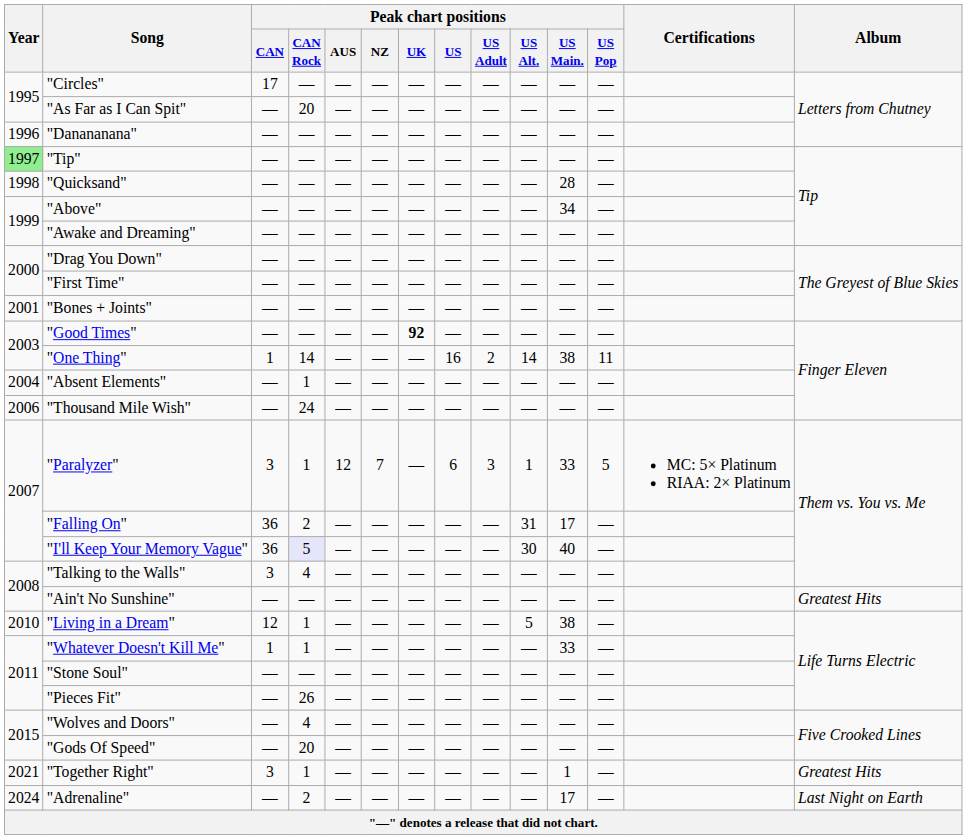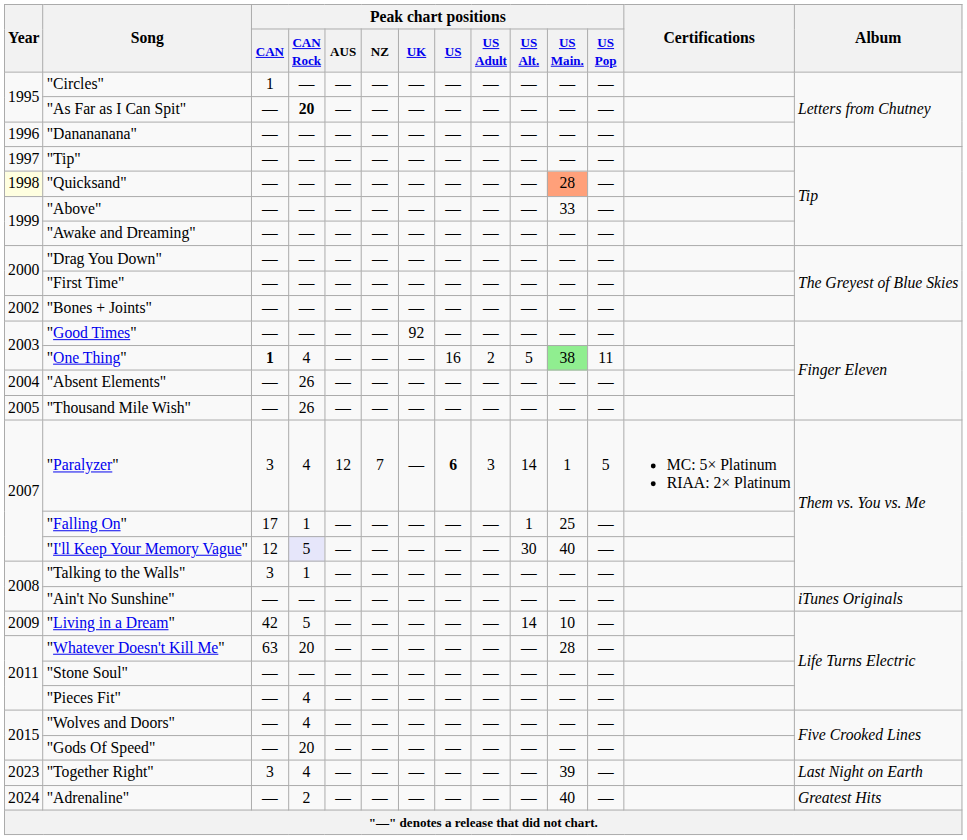"Circles" | Peak chart positions / CAN: 17 -> 1
"As Far as I Can Spit" | Peak chart positions / CAN Rock: normal -> bold
"Tip" | Year: lightgreen background -> no background
"Quicksand" | Year: no background -> lightyellow background
"Quicksand" | Peak chart positions / US Main.: no background -> lightsalmon background
"Above" | Peak chart positions / US Main.: 34 -> 33
"Bones + Joints" | Year: 2001 -> 2002
"Good Times" | Peak chart positions / UK: bold -> normal
"One Thing" | Peak chart positions / CAN: normal -> bold
"One Thing" | Peak chart positions / CAN Rock: 14 -> 4
"One Thing" | Peak chart positions / US Alt.: 14 -> 5
"One Thing" | Peak chart positions / US Main.: no background -> lightgreen background
"Absent Elements" | Peak chart positions / CAN Rock: 1 -> 26
"Thousand Mile Wish" | Year: 2006 -> 2005
"Thousand Mile Wish" | Peak chart positions / CAN Rock: 24 -> 26
"Paralyzer" | Peak chart positions / CAN Rock: 1 -> 4
"Paralyzer" | Peak chart positions / US: normal -> bold
"Paralyzer" | Peak chart positions / US Alt.: 1 -> 14
"Paralyzer" | Peak chart positions / US Main.: 33 -> 1
"Falling On" | Peak chart positions / CAN: 36 -> 17
"Falling On" | Peak chart positions / CAN Rock: 2 -> 1
"Falling On" | Peak chart positions / US Alt.: 31 -> 1
"Falling On" | Peak chart positions / US Main.: 17 -> 25
"I'll Keep Your Memory Vague" | Peak chart positions / CAN: 36 -> 12
"Talking to the Walls" | Peak chart positions / CAN Rock: 4 -> 1
"Ain't No Sunshine" | Album: Greatest Hits -> iTunes Originals
"Living in a Dream" | Year: 2010 -> 2009
"Living in a Dream" | Peak chart positions / CAN: 12 -> 42
"Living in a Dream" | Peak chart positions / CAN Rock: 1 -> 5
"Living in a Dream" | Peak chart positions / US Alt.: 5 -> 14
"Living in a Dream" | Peak chart positions / US Main.: 38 -> 10
"Whatever Doesn't Kill Me" | Peak chart positions / CAN: 1 -> 63
"Whatever Doesn't Kill Me" | Peak chart positions / CAN Rock: 1 -> 20
"Whatever Doesn't Kill Me" | Peak chart positions / US Main.: 33 -> 28
"Pieces Fit" | Peak chart positions / CAN Rock: 26 -> 4
"Together Right" | Year: 2021 -> 2023
"Together Right" | Peak chart positions / CAN Rock: 1 -> 4
"Together Right" | Peak chart positions / US Main.: 1 -> 39
"Together Right" | Album: Greatest Hits -> Last Night on Earth
"Adrenaline" | Peak chart positions / US Main.: 17 -> 40
"Adrenaline" | Album: Last Night on Earth -> Greatest Hits
